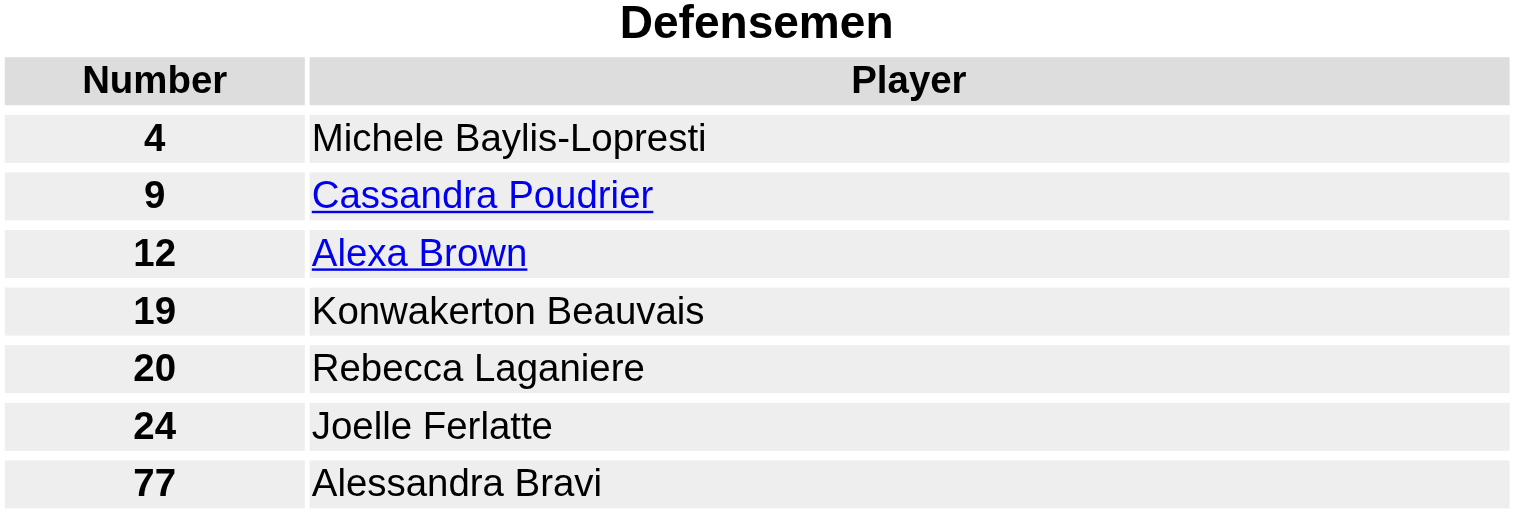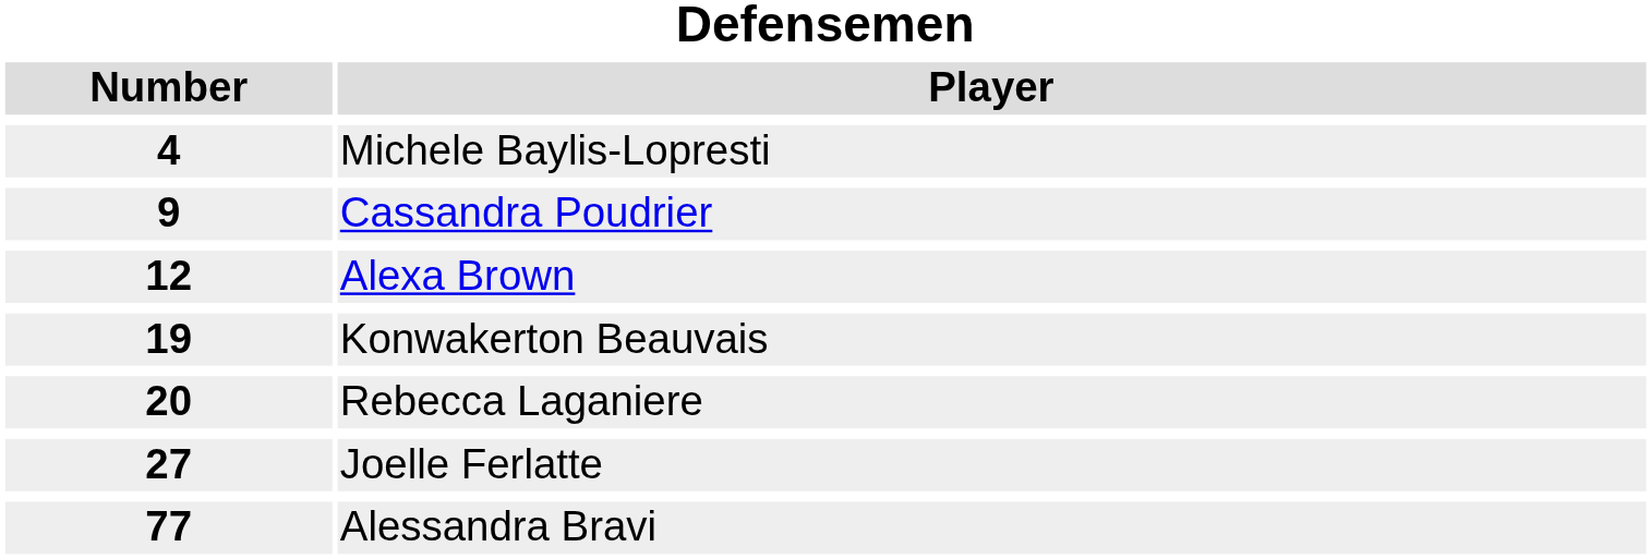Joelle Ferlatte | Number: 24 -> 27
